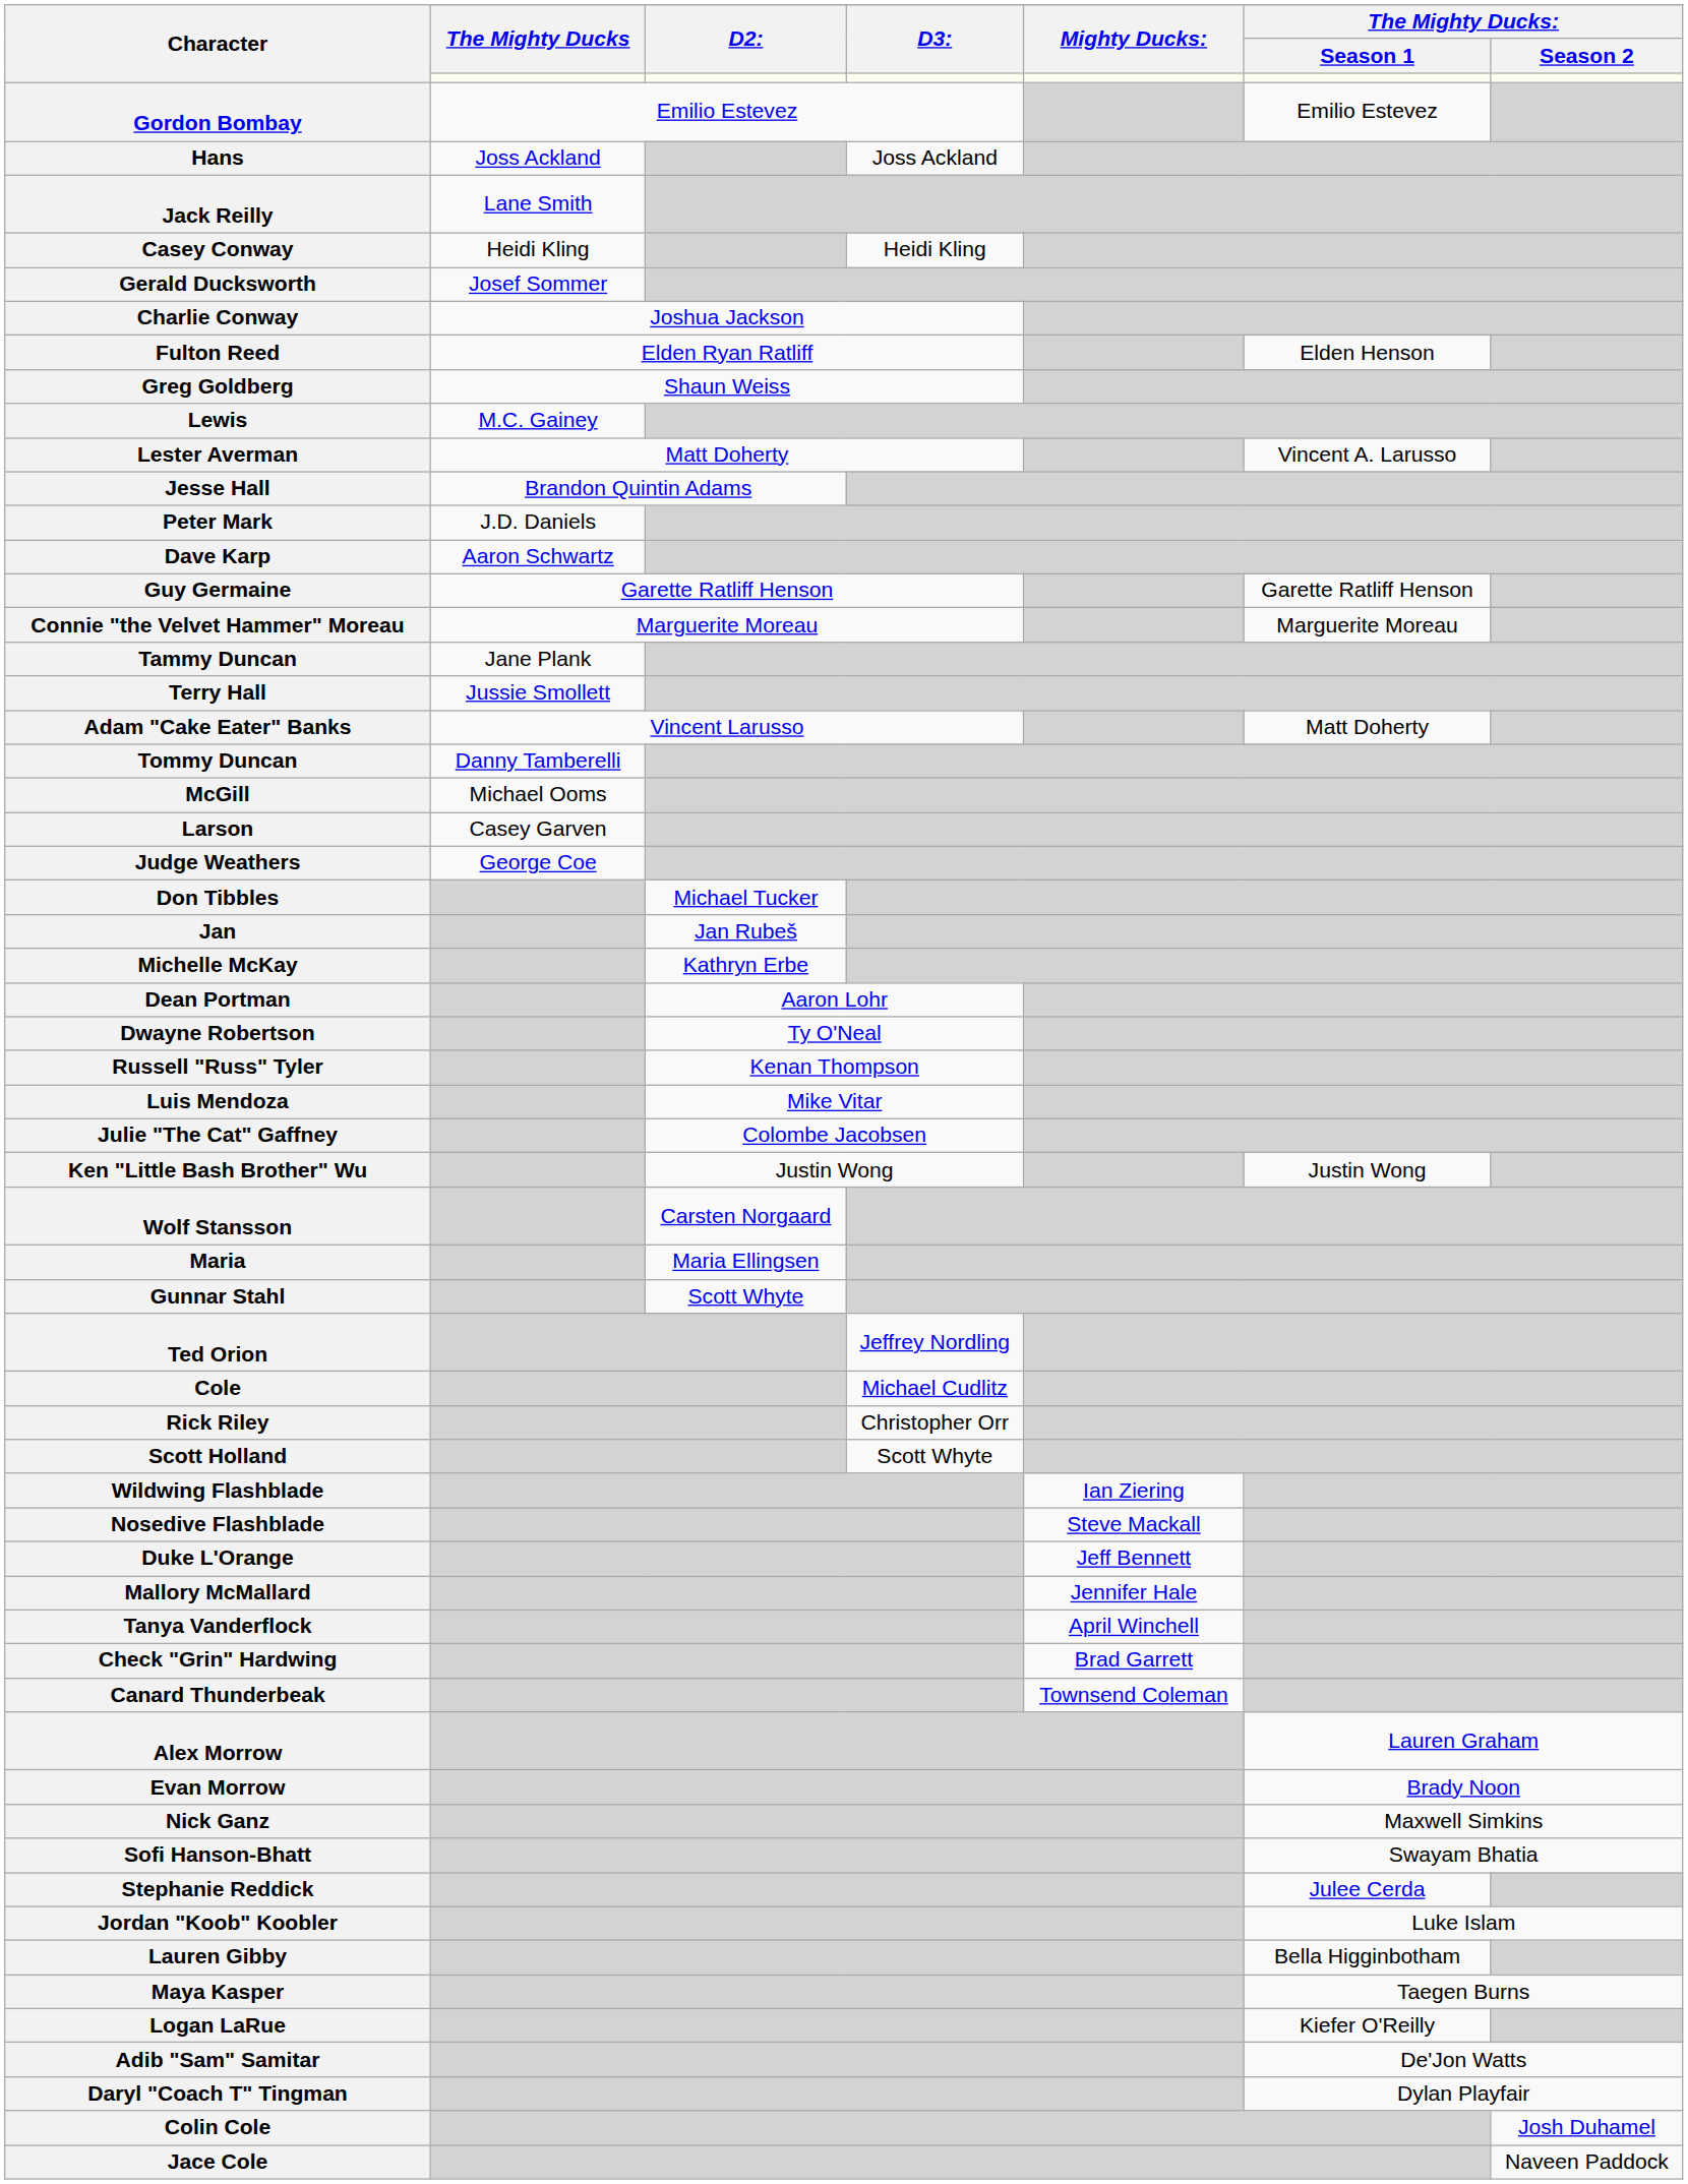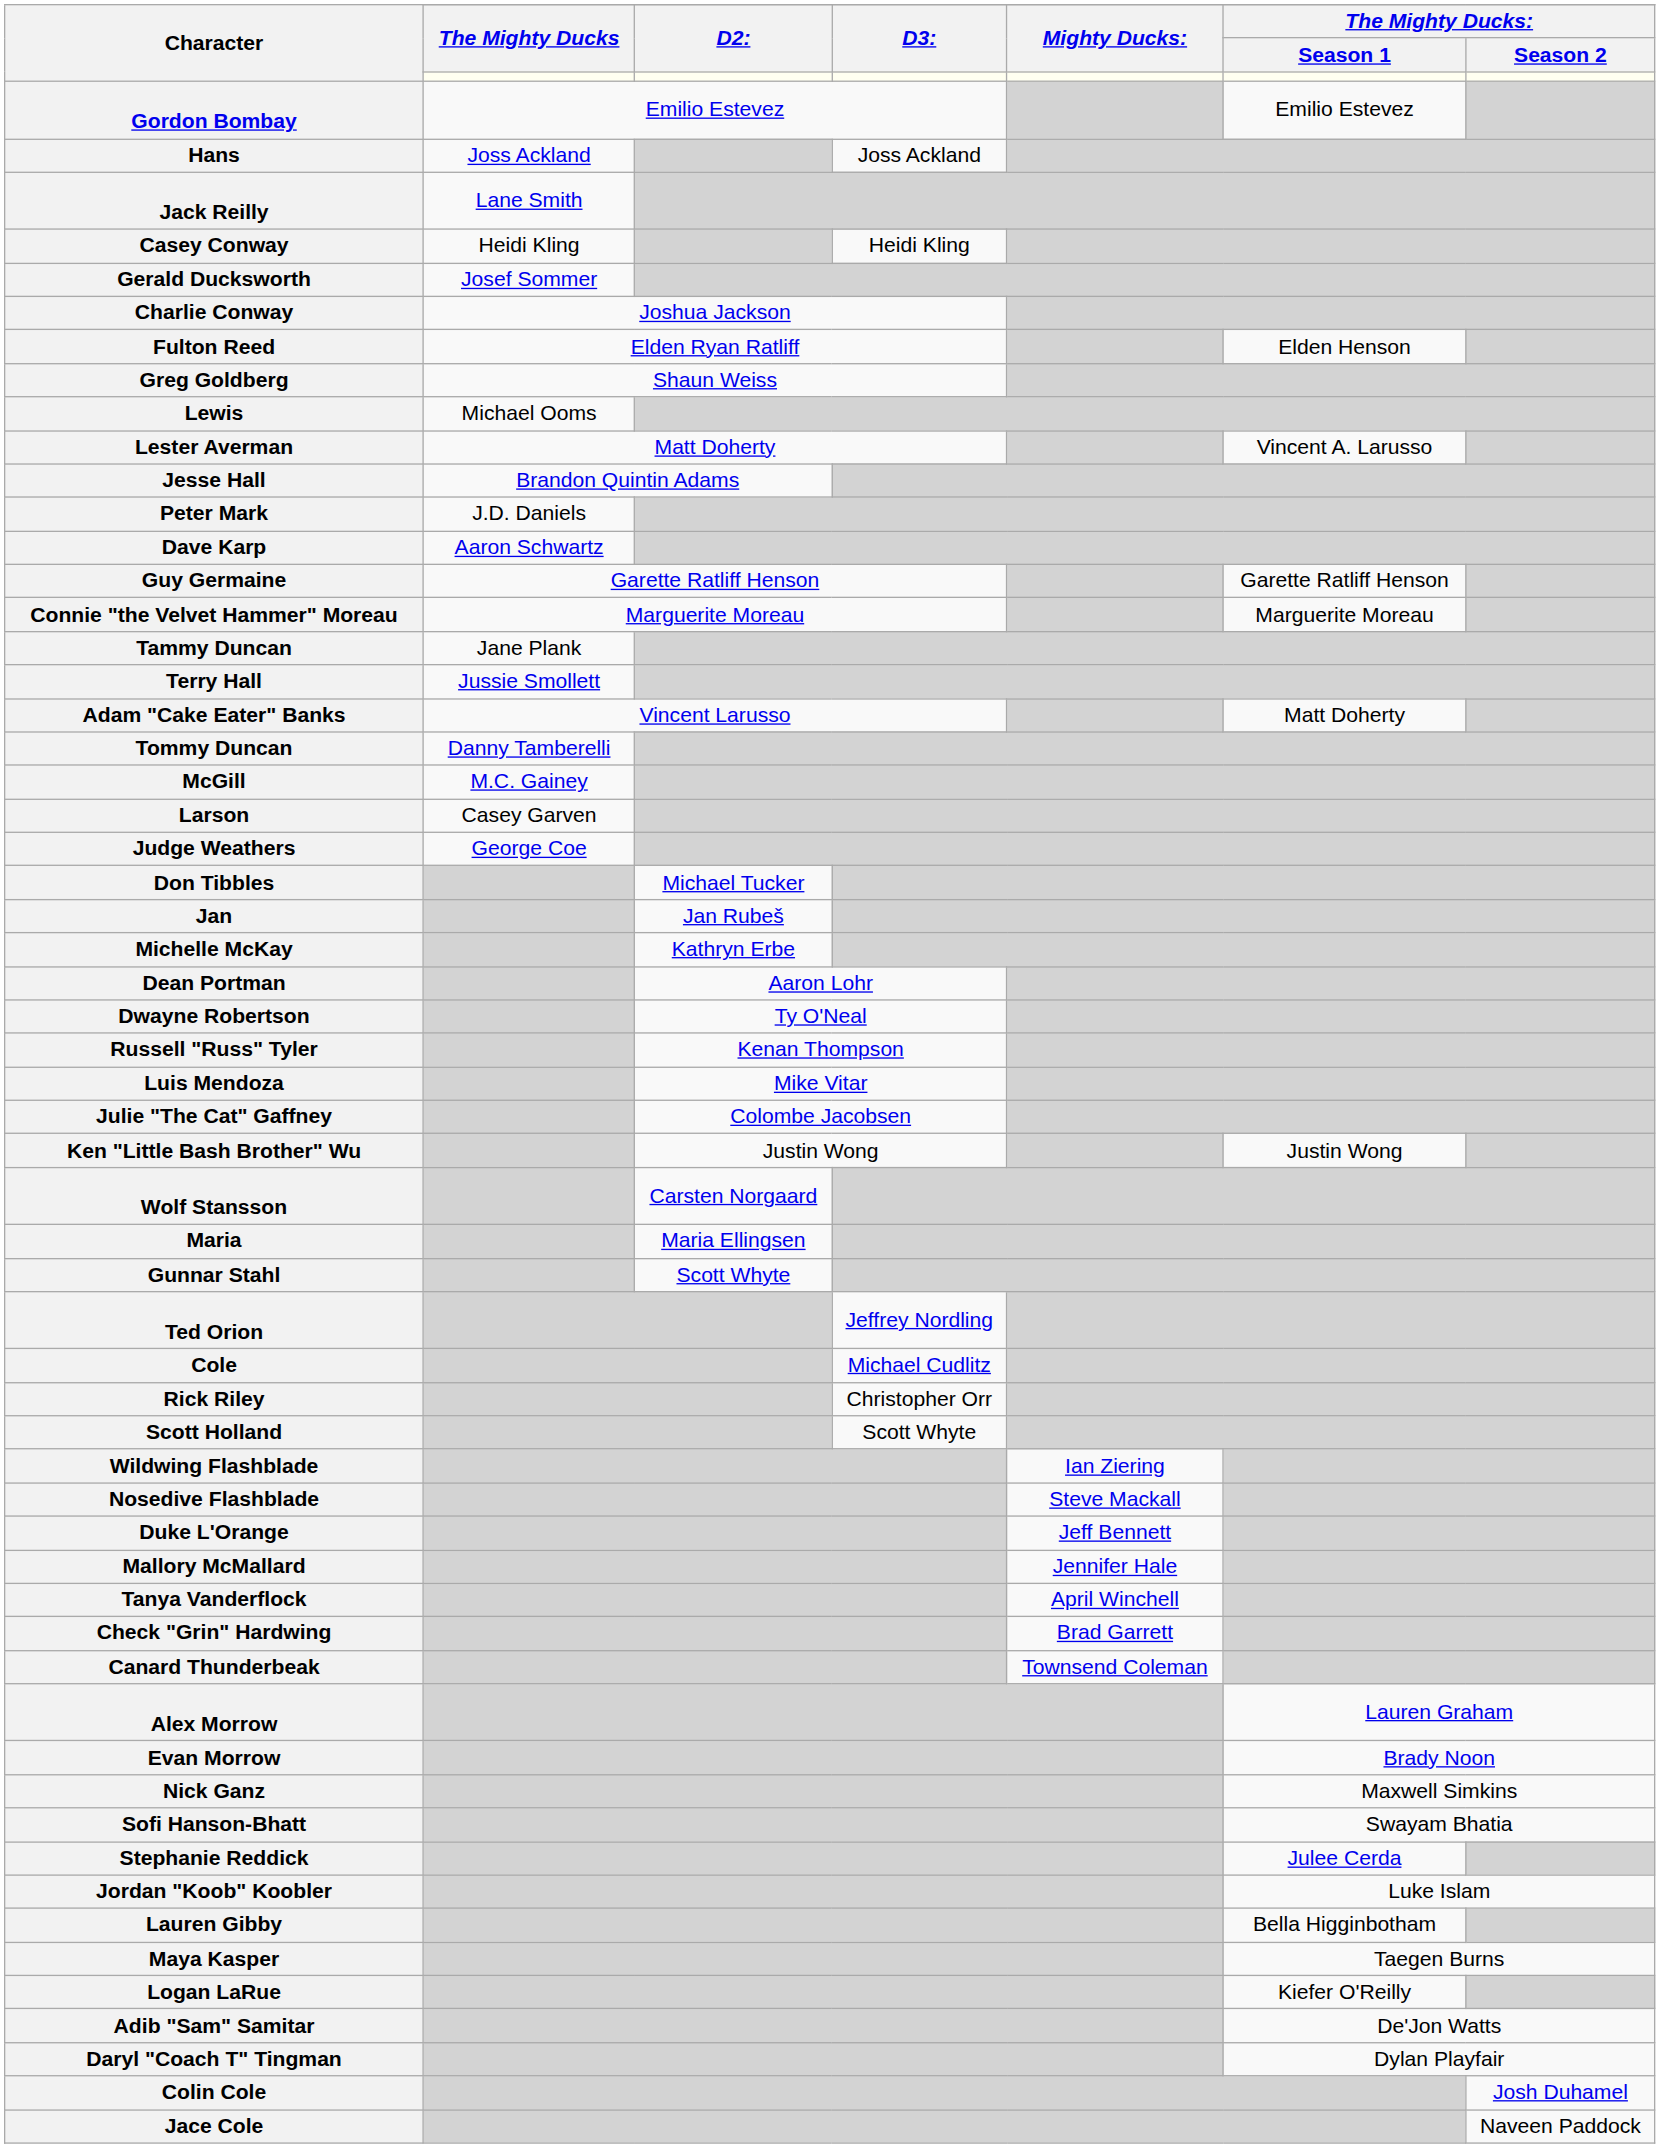Lewis | The Mighty Ducks: M.C. Gainey -> Michael Ooms
McGill | The Mighty Ducks: Michael Ooms -> M.C. Gainey
